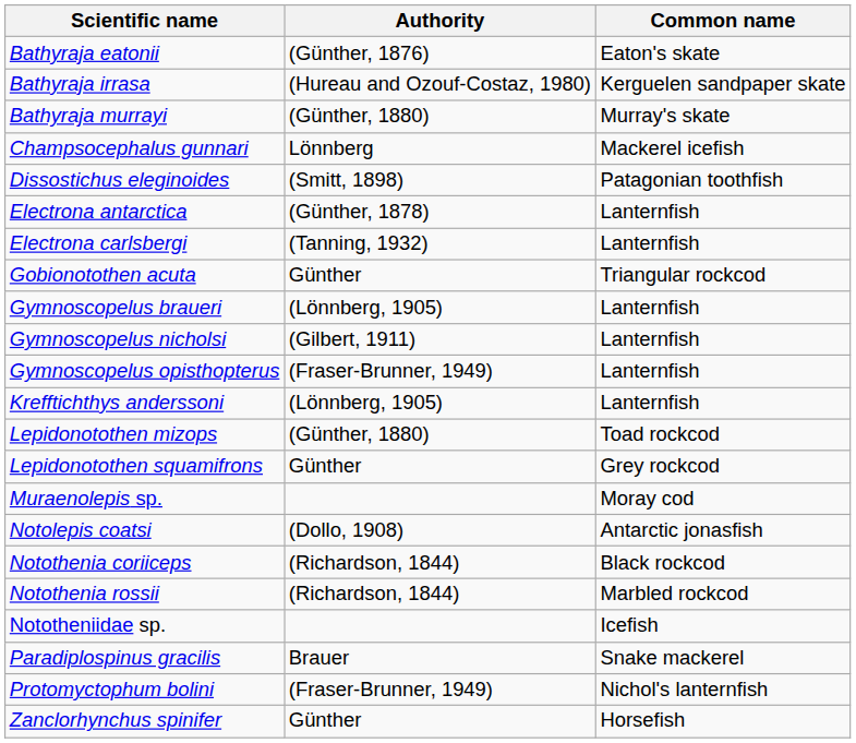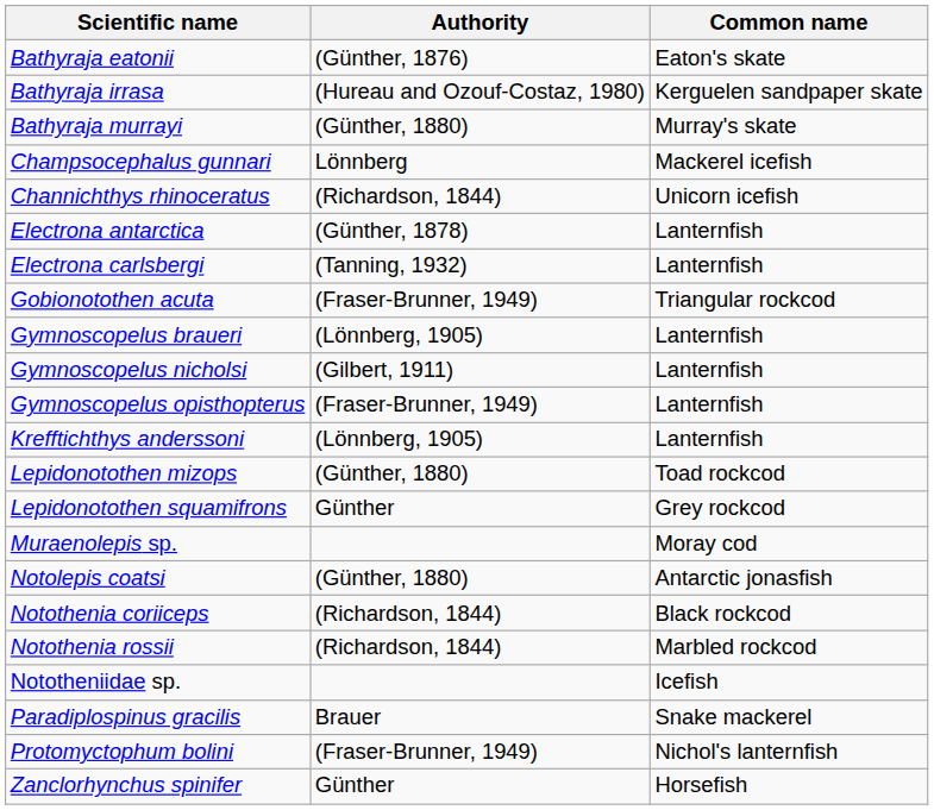+ row: Channichthys rhinoceratus | (Richardson, 1844) | Unicorn icefish
- row: Dissostichus eleginoides | (Smitt, 1898) | Patagonian toothfish
Gobionotothen acuta | Authority: Günther -> (Fraser-Brunner, 1949)
Notolepis coatsi | Authority: (Dollo, 1908) -> (Günther, 1880)
